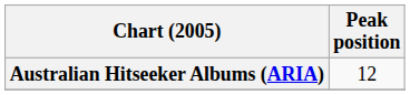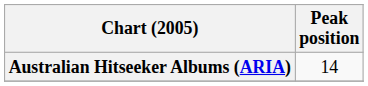Australian Hitseeker Albums (ARIA) | Peak position: 12 -> 14
